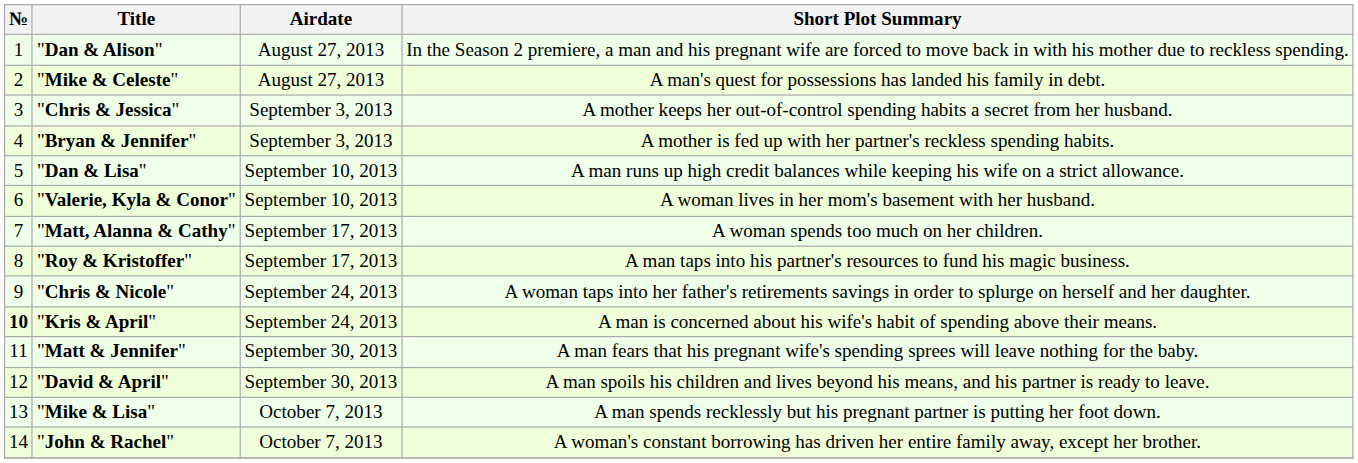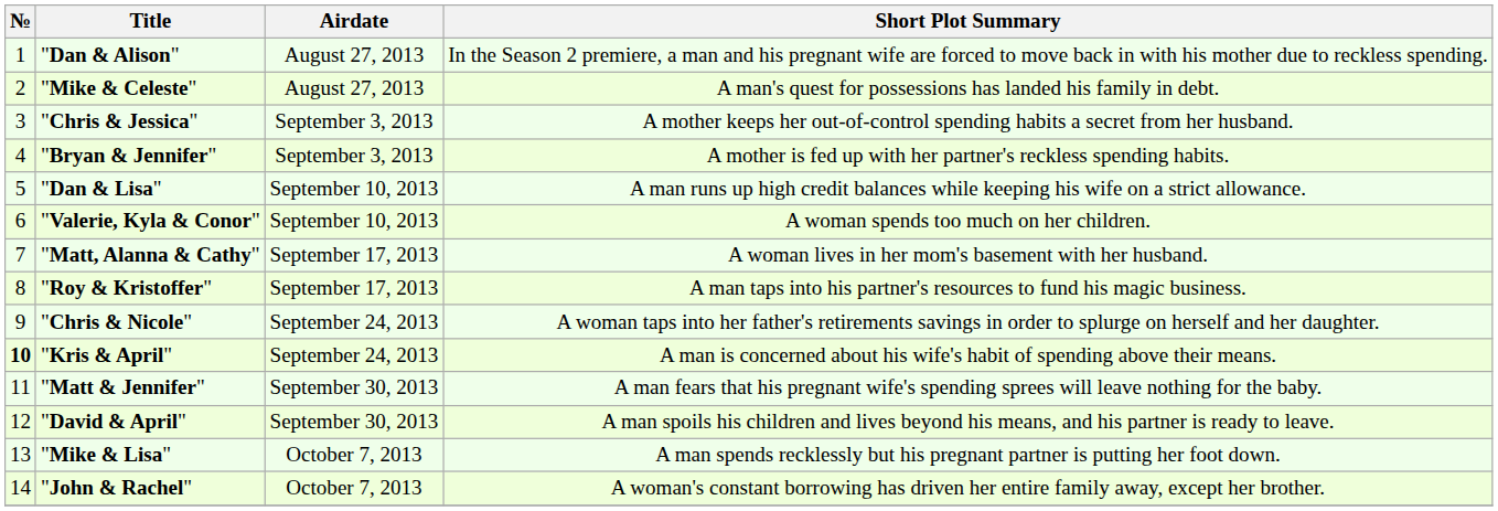"Valerie, Kyla & Conor" | Short Plot Summary: A woman lives in her mom's basement with her husband. -> A woman spends too much on her children.
"Matt, Alanna & Cathy" | Short Plot Summary: A woman spends too much on her children. -> A woman lives in her mom's basement with her husband.
